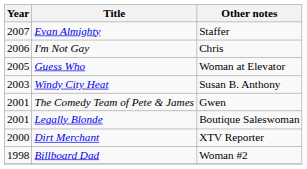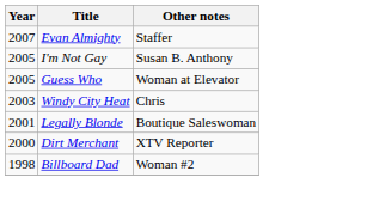I'm Not Gay | Year: 2006 -> 2005
I'm Not Gay | Other notes: Chris -> Susan B. Anthony
Windy City Heat | Other notes: Susan B. Anthony -> Chris
- row: 2001 | The Comedy Team of Pete & James | Gwen
